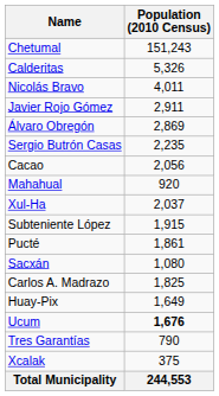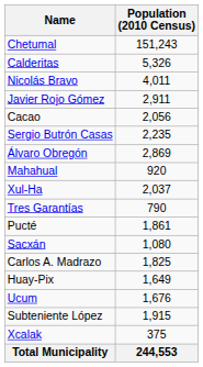rows swapped: Álvaro Obregón <-> Cacao
rows swapped: Subteniente López <-> Tres Garantías
Ucum | Population (2010 Census): bold -> normal
